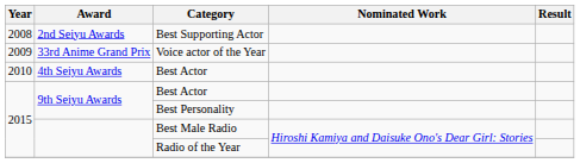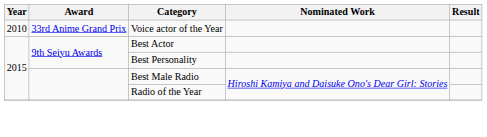- row: 2008 | 2nd Seiyu Awards | Best Supporting Actor
Voice actor of the Year | Year: 2009 -> 2010
- row: 2010 | 4th Seiyu Awards | Best Actor
